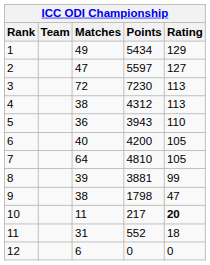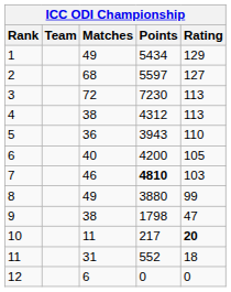2 | Matches: 47 -> 68
7 | Matches: 64 -> 46
7 | Points: normal -> bold
7 | Rating: 105 -> 103
8 | Matches: 39 -> 49
8 | Points: 3881 -> 3880
